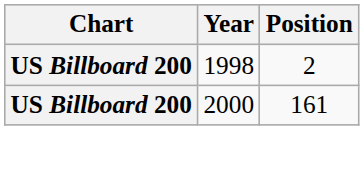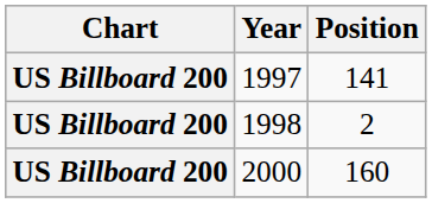+ row: US Billboard 200 | 1997 | 141
2000 | Position: 161 -> 160
